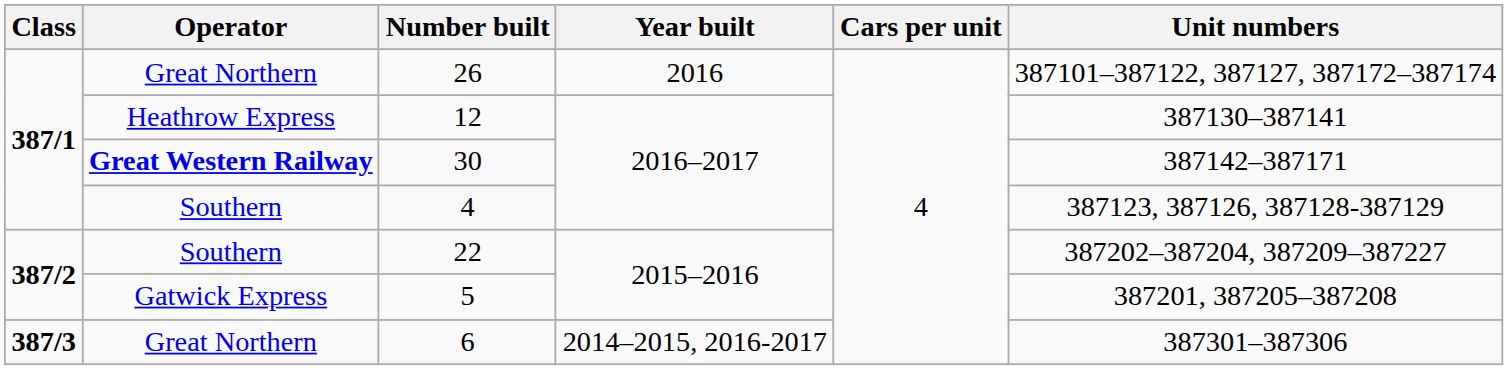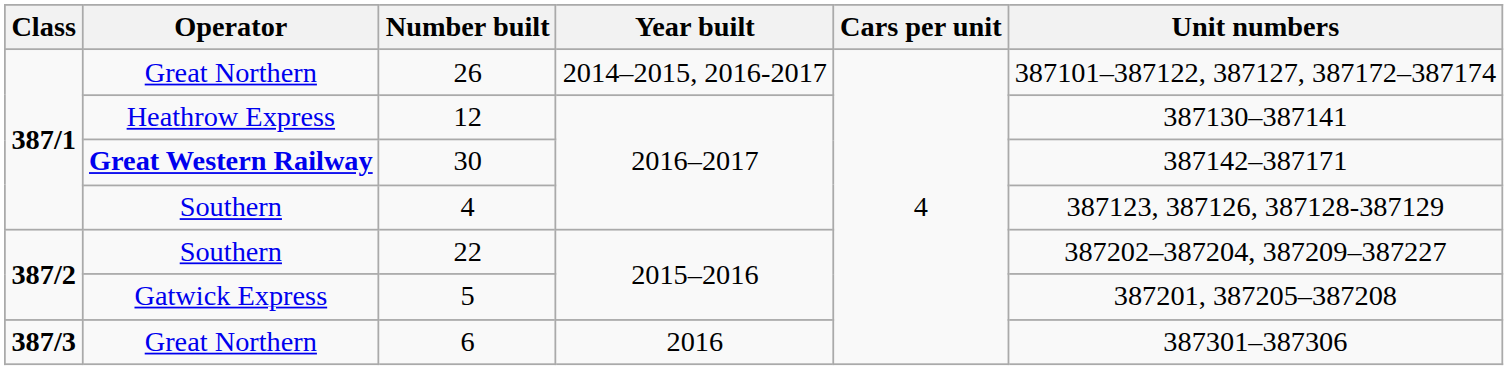26 | Year built: 2016 -> 2014–2015, 2016-2017
6 | Year built: 2014–2015, 2016-2017 -> 2016
